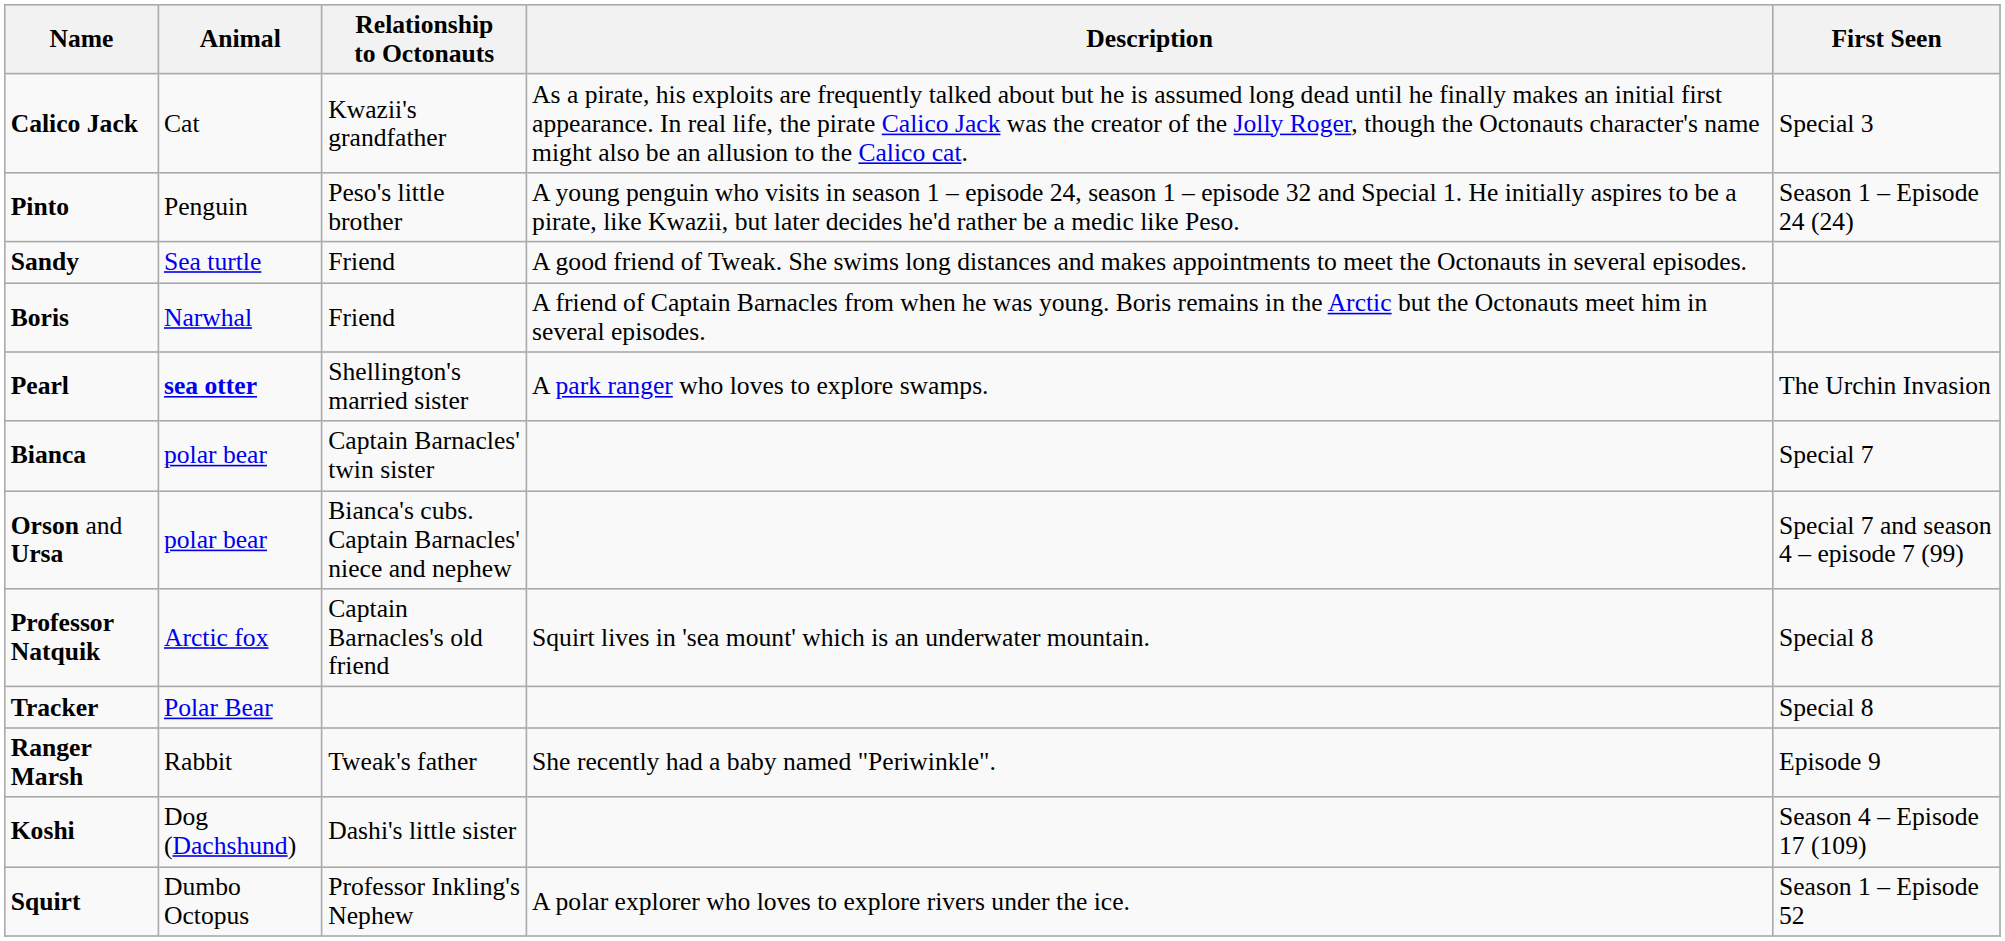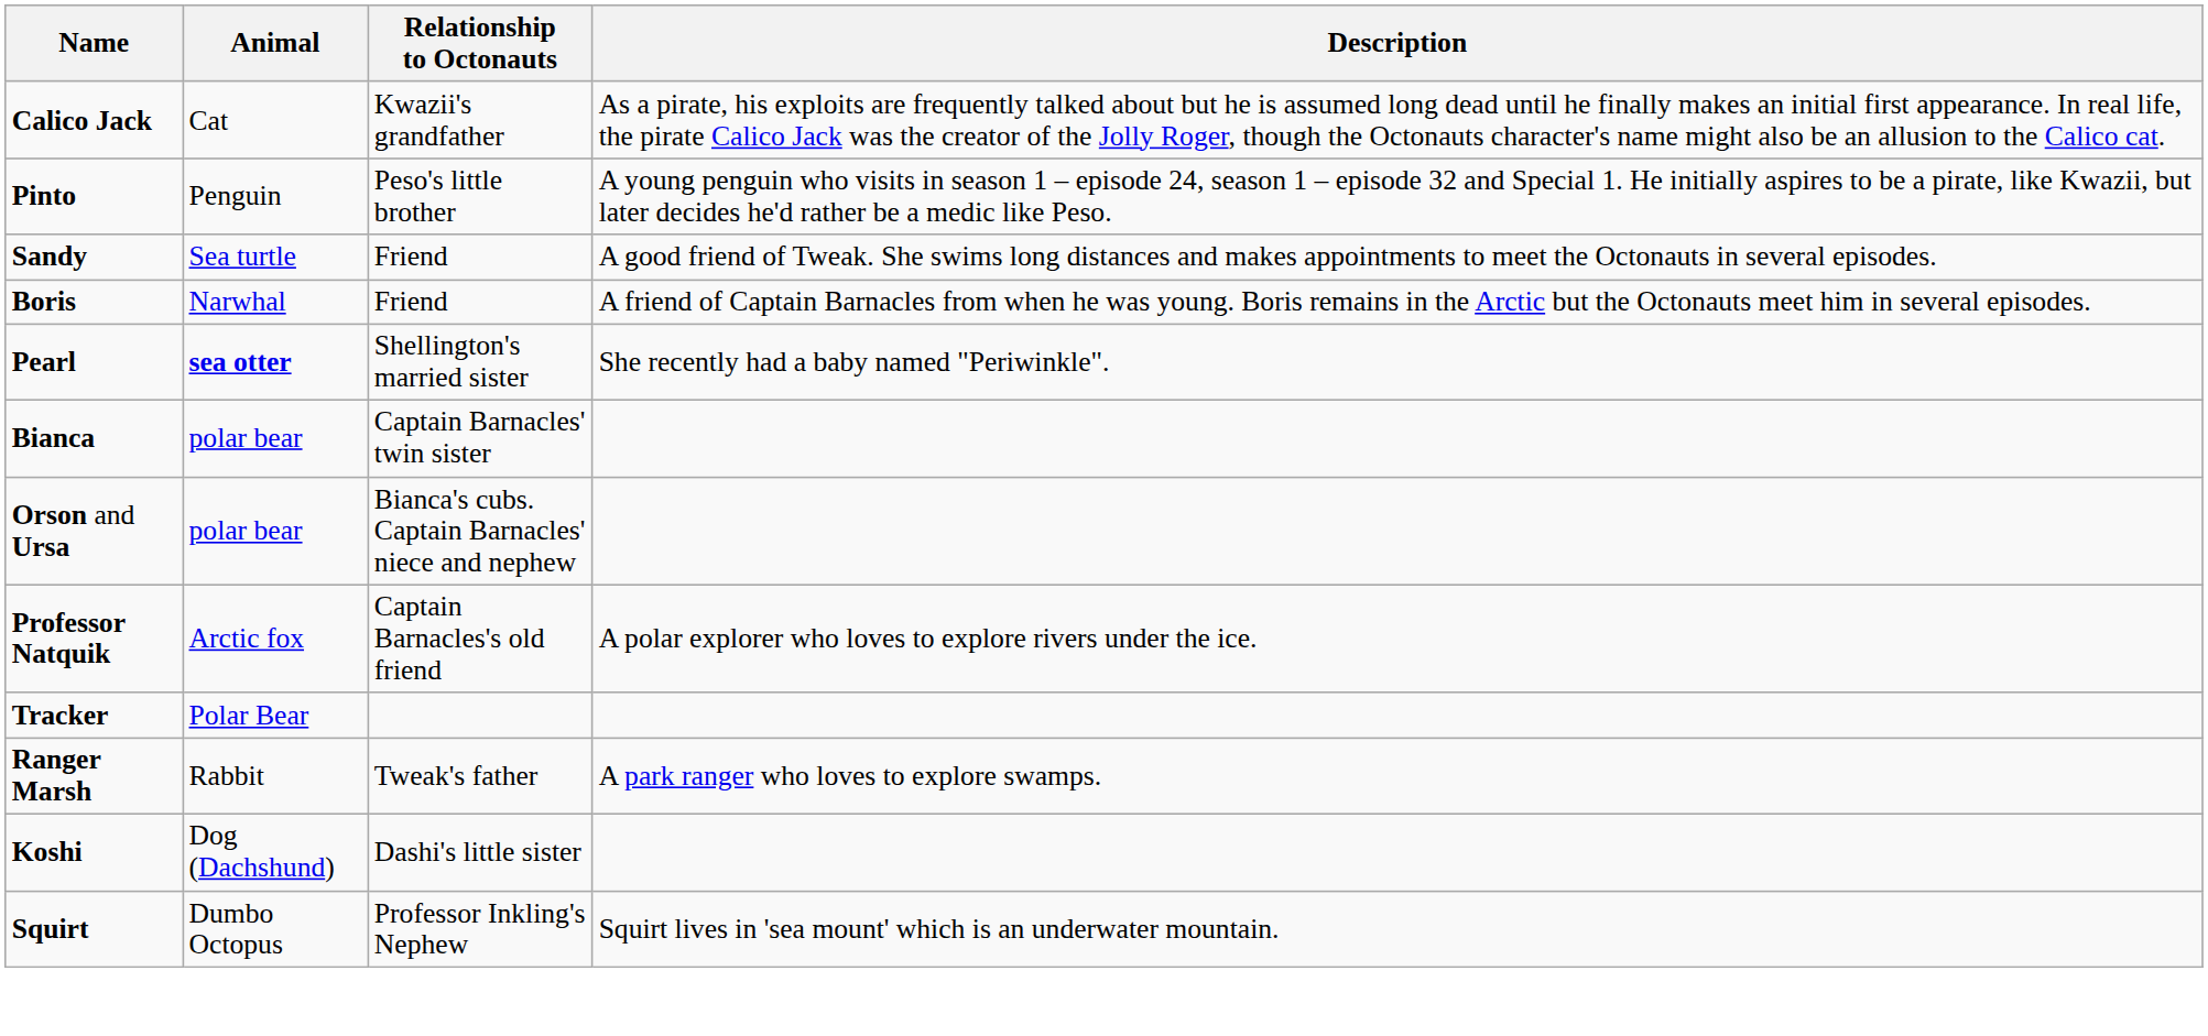- column: First Seen | Special 3 | Season 1 – Episode 24 (24) | The Urchin Invasion | Special 7 | Special 7 and season 4 – episode 7 (99) | Special 8 | Special 8 | Episode 9 | Season 4 – Episode 17 (109) | Season 1 – Episode 52
Pearl | Description: A park ranger who loves to explore swamps. -> She recently had a baby named "Periwinkle".
Professor Natquik | Description: Squirt lives in 'sea mount' which is an underwater mountain. -> A polar explorer who loves to explore rivers under the ice.
Ranger Marsh | Description: She recently had a baby named "Periwinkle". -> A park ranger who loves to explore swamps.
Squirt | Description: A polar explorer who loves to explore rivers under the ice. -> Squirt lives in 'sea mount' which is an underwater mountain.
